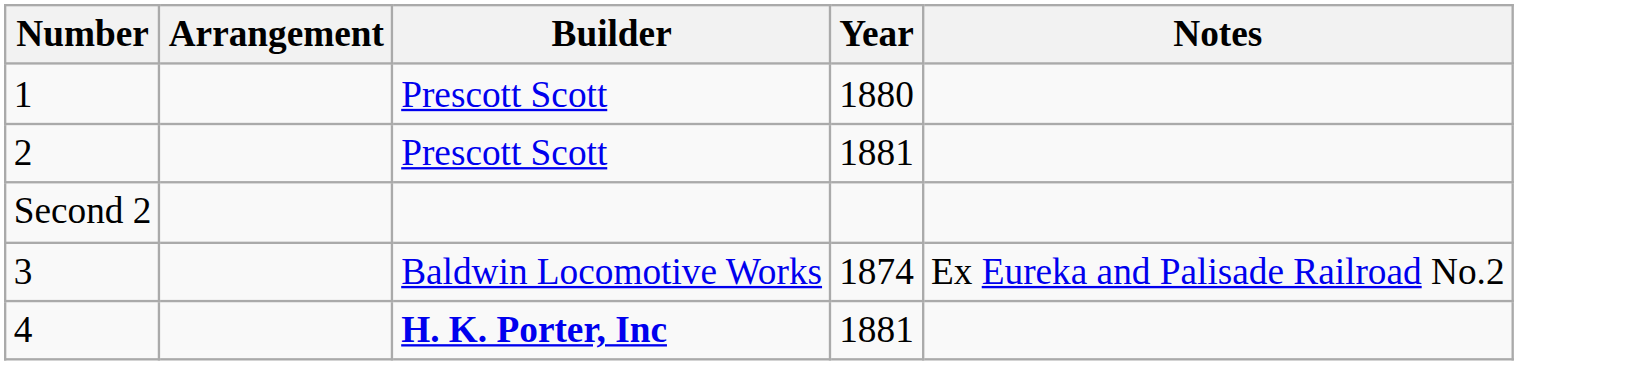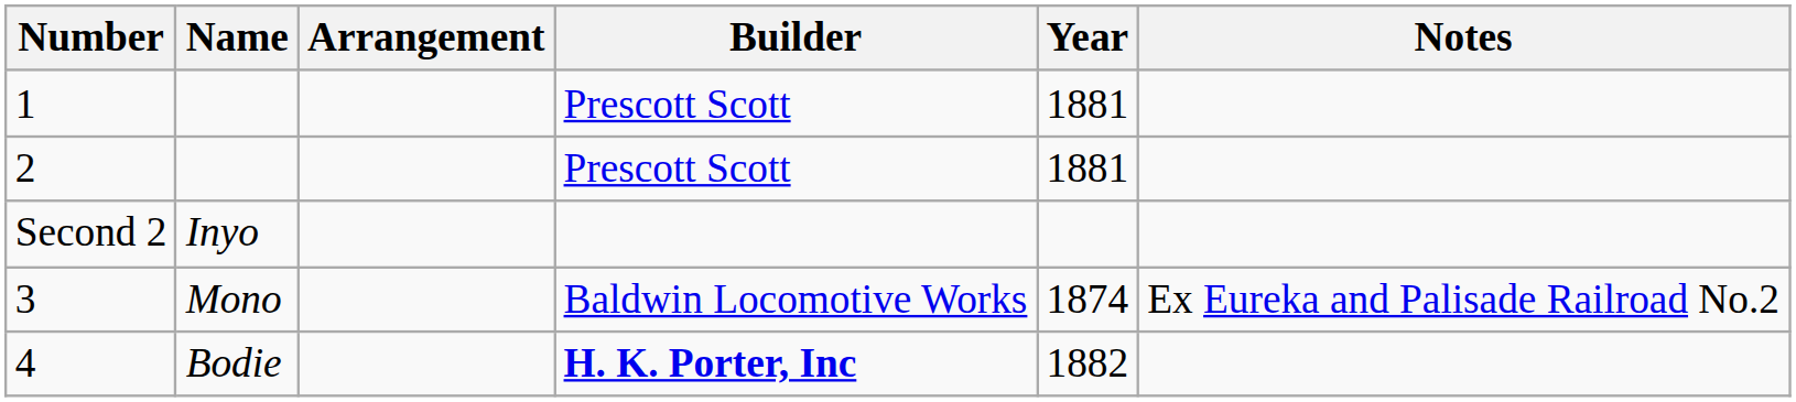+ column: Name | Inyo | Mono | Bodie
1 | Year: 1880 -> 1881
4 | Year: 1881 -> 1882
